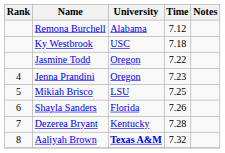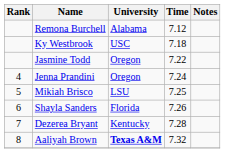Jenna Prandini | Time: 7.23 -> 7.24
